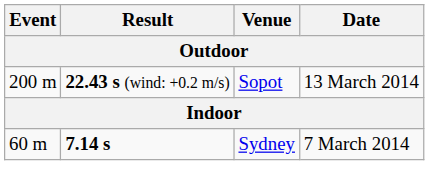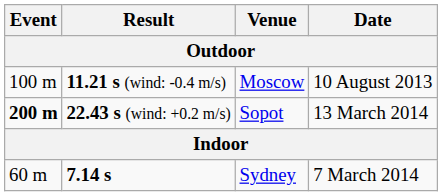+ row: 100 m | 11.21 s (wind: -0.4 m/s) | Moscow | 10 August 2013
22.43 s (wind: +0.2 m/s) | Event: normal -> bold
